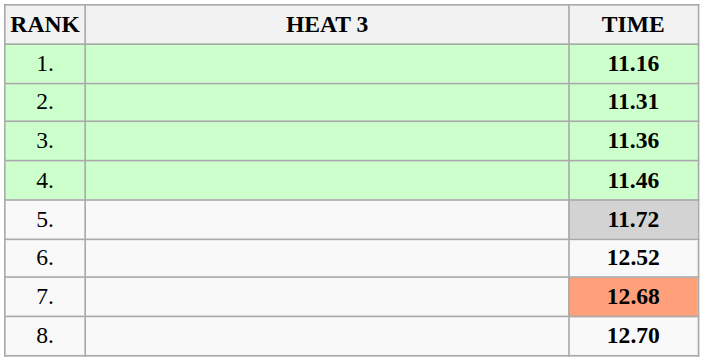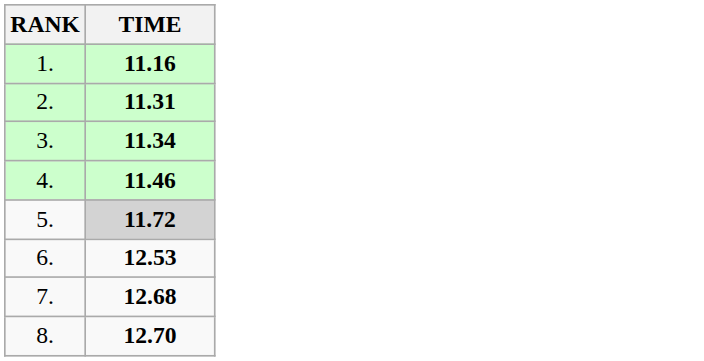- column: HEAT 3
3. | TIME: 11.36 -> 11.34
6. | TIME: 12.52 -> 12.53
7. | TIME: lightsalmon background -> no background
